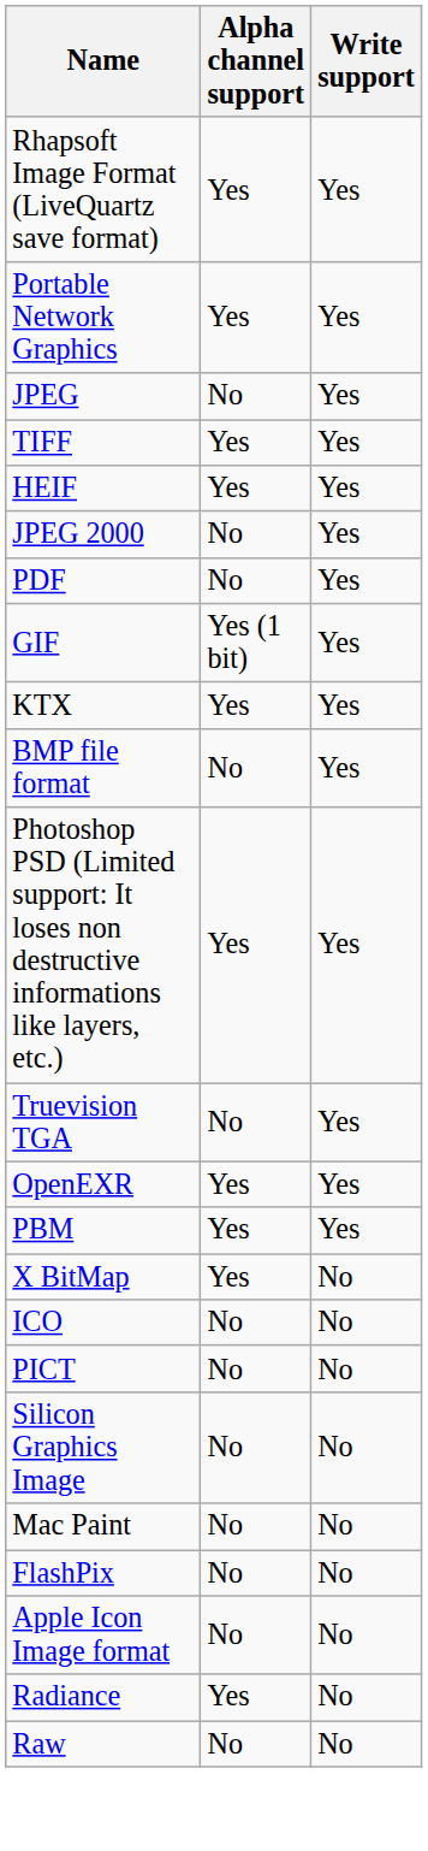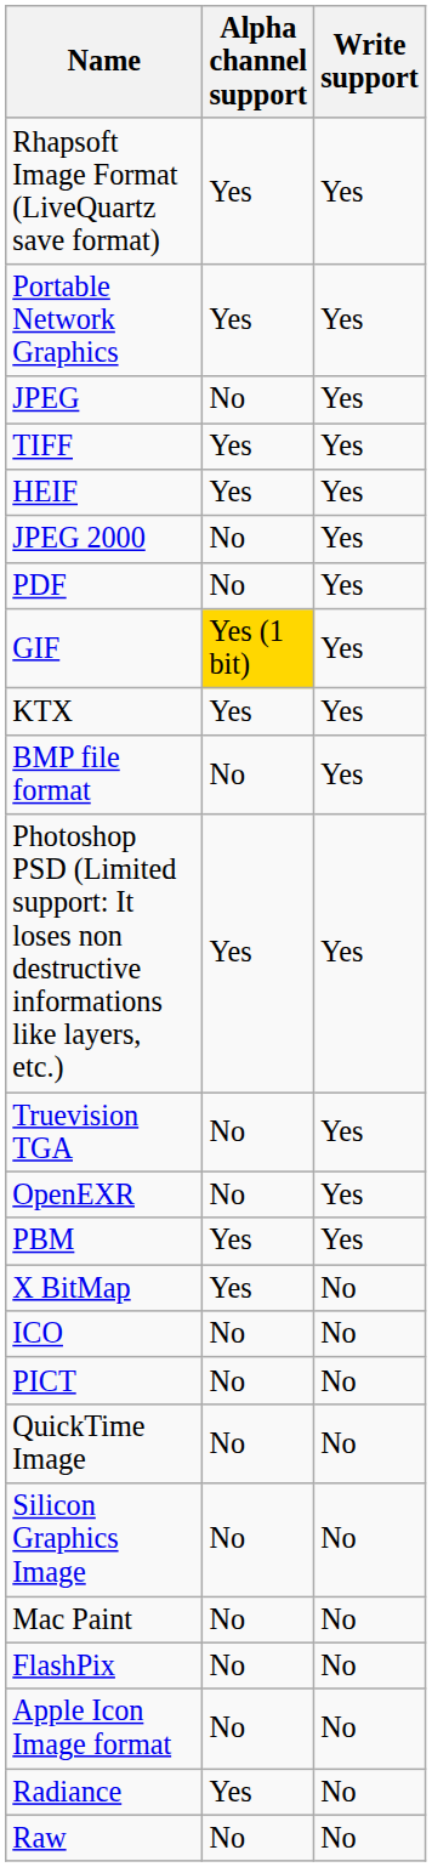GIF | Alpha channel support: no background -> gold background
OpenEXR | Alpha channel support: Yes -> No
+ row: QuickTime Image | No | No
